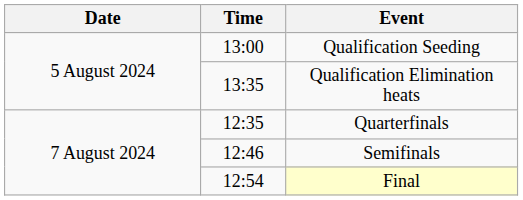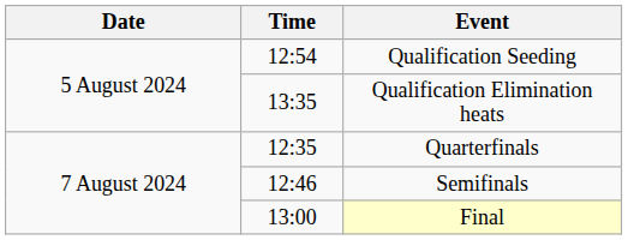Qualification Seeding | Time: 13:00 -> 12:54
Final | Time: 12:54 -> 13:00
